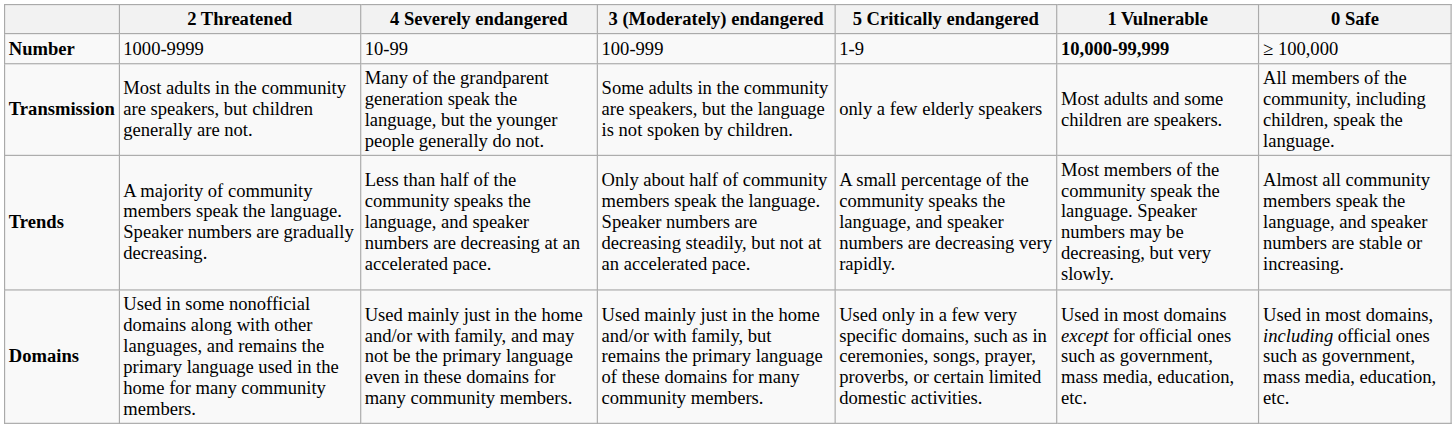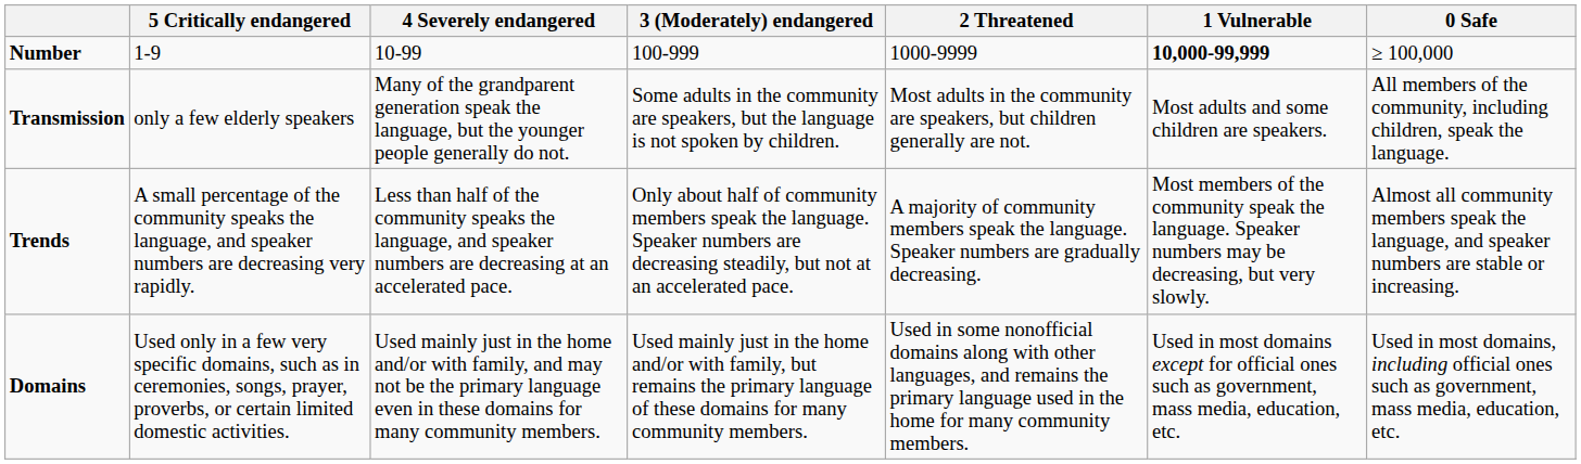columns swapped: 5 Critically endangered <-> 2 Threatened
